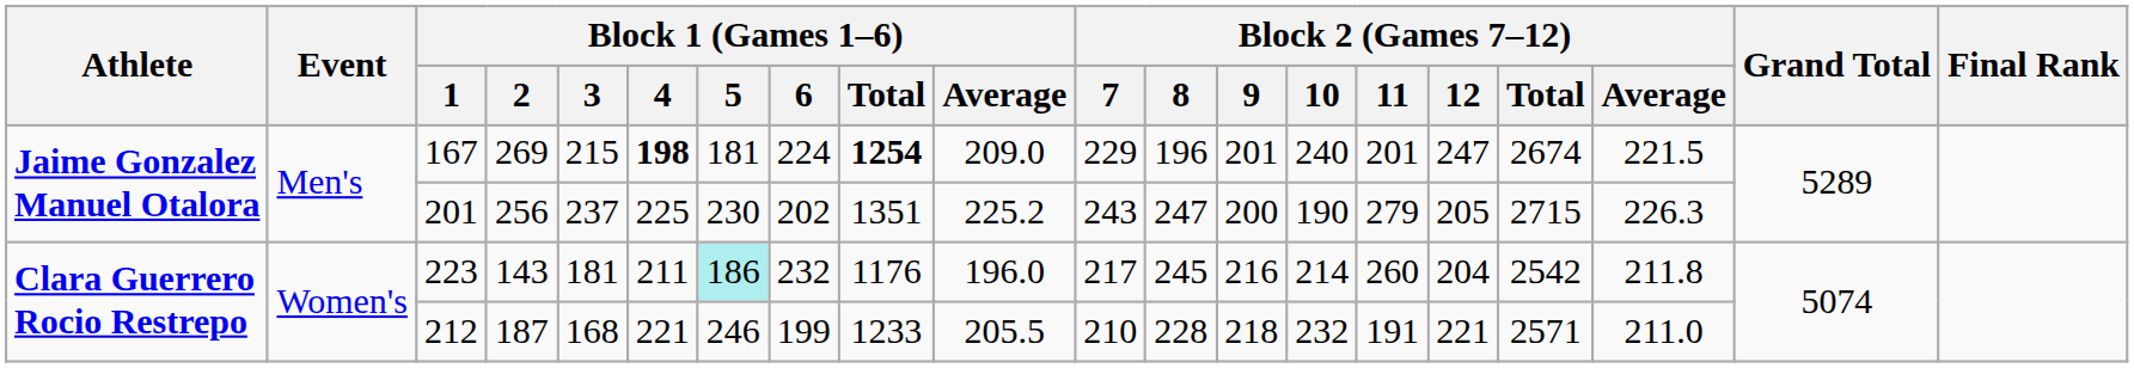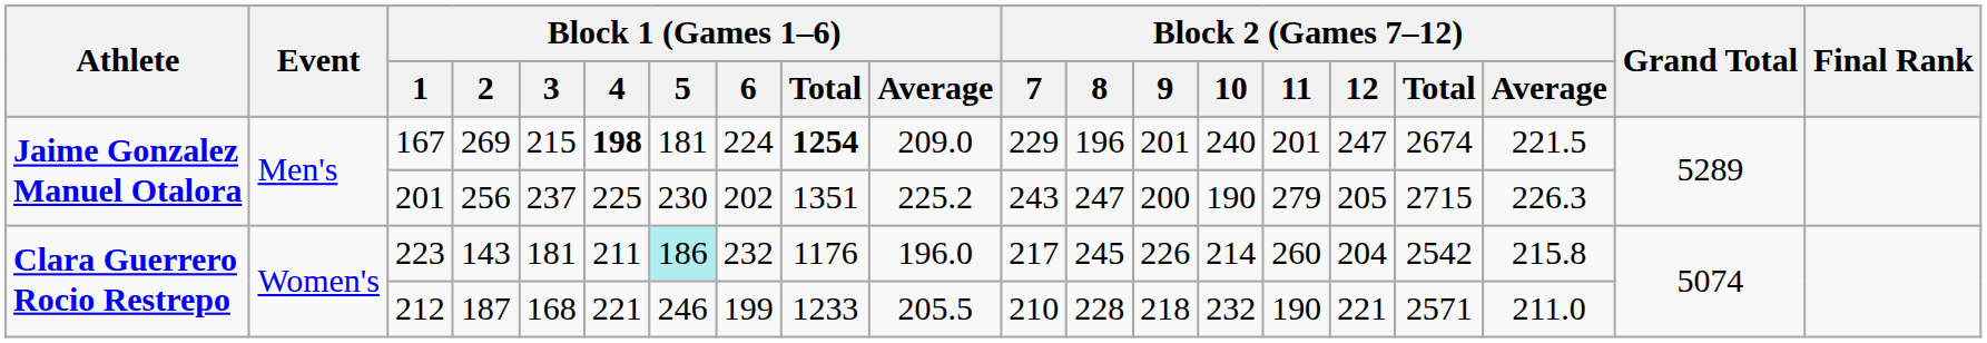223 | Block 2 (Games 7–12) / 9: 216 -> 226
223 | Block 2 (Games 7–12) / Average: 211.8 -> 215.8
212 | Block 2 (Games 7–12) / 11: 191 -> 190
